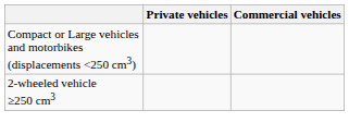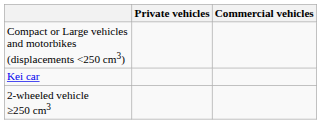+ row: Kei car
